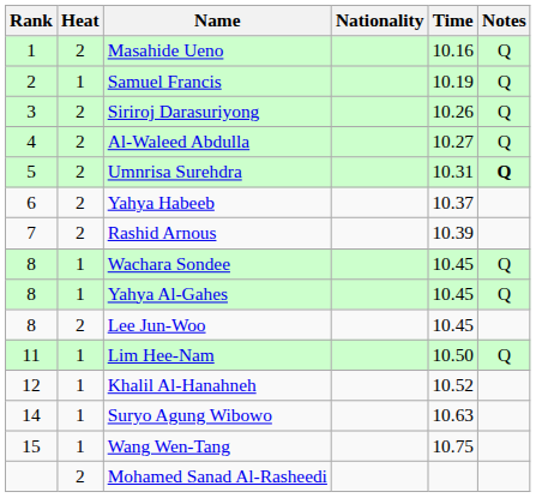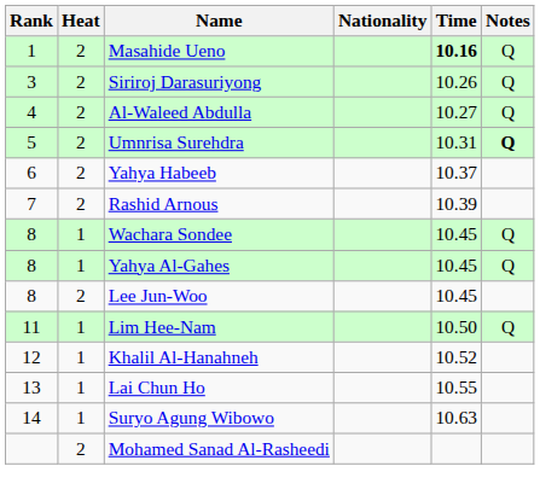Masahide Ueno | Time: normal -> bold
- row: 2 | 1 | Samuel Francis | 10.19 | Q
+ row: 13 | 1 | Lai Chun Ho | 10.55
- row: 15 | 1 | Wang Wen-Tang | 10.75
